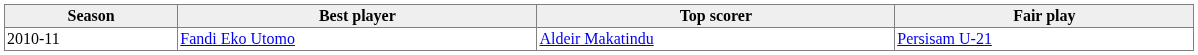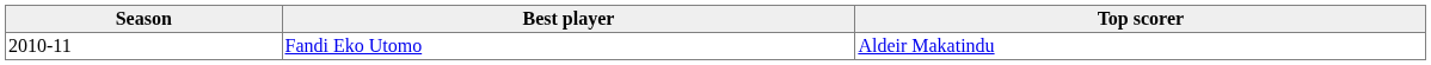- column: Fair play | Persisam U-21
